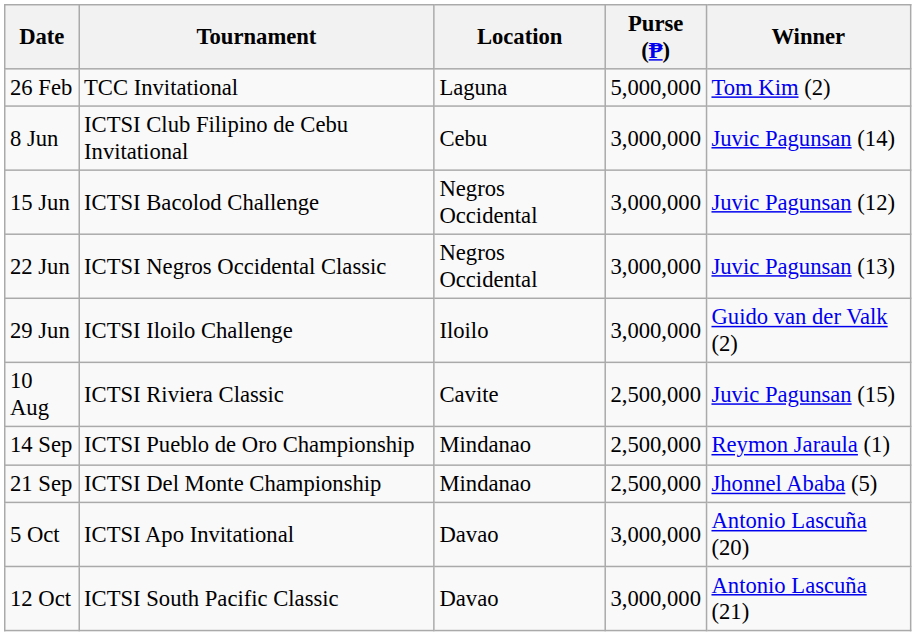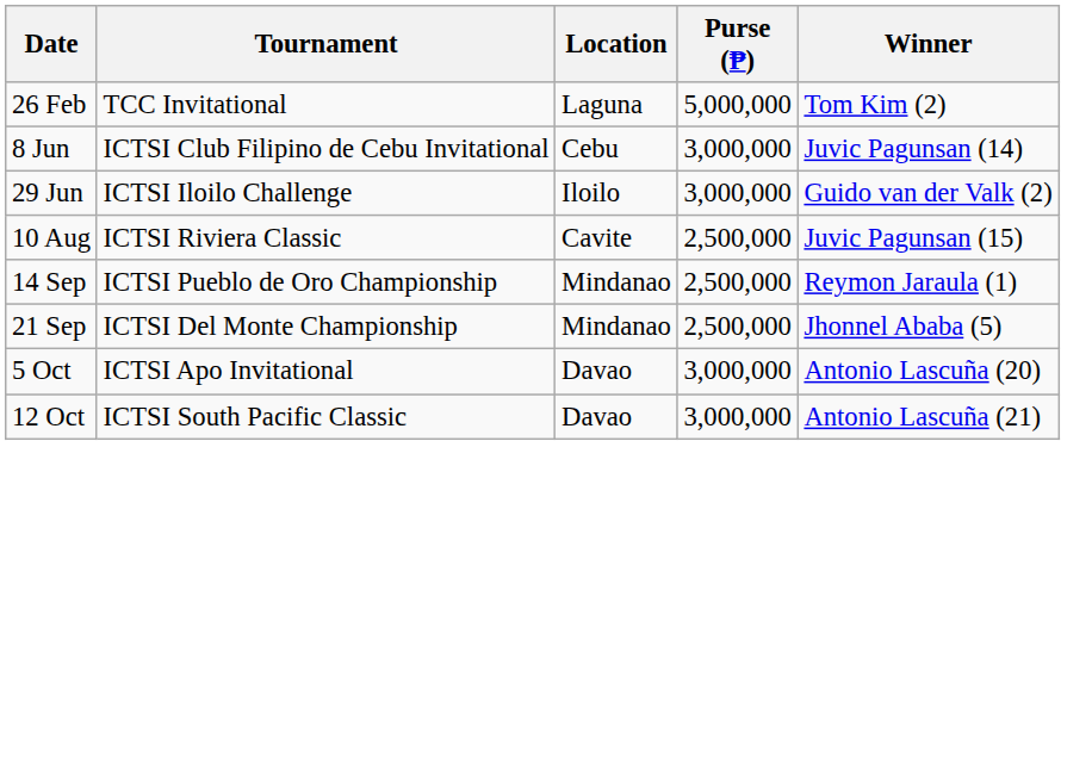- row: 15 Jun | ICTSI Bacolod Challenge | Negros Occidental | 3,000,000 | Juvic Pagunsan (12)
- row: 22 Jun | ICTSI Negros Occidental Classic | Negros Occidental | 3,000,000 | Juvic Pagunsan (13)
